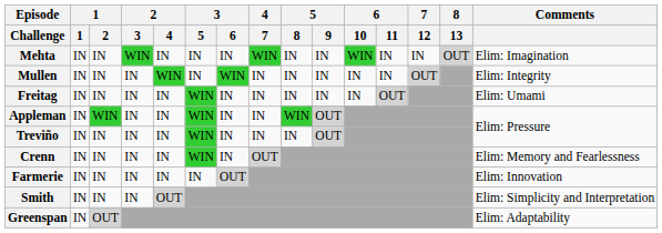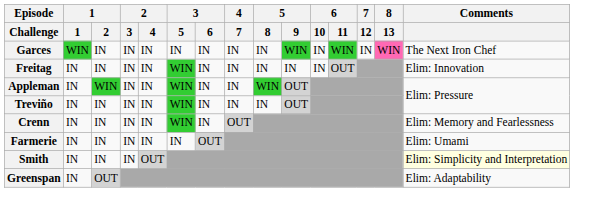+ row: Garces | WIN | IN | IN | IN | IN | IN | IN | IN | WIN | IN | WIN | IN | WIN | The Next Iron Chef
- row: Mehta | IN | IN | WIN | IN | IN | IN | WIN | IN | IN | WIN | IN | IN | OUT | Elim: Imagination
- row: Mullen | IN | IN | IN | WIN | IN | WIN | IN | IN | IN | IN | IN | OUT | Elim: Integrity
Freitag | Comments: Elim: Umami -> Elim: Innovation
Farmerie | Comments: Elim: Innovation -> Elim: Umami
Smith | Comments: no background -> lightyellow background
